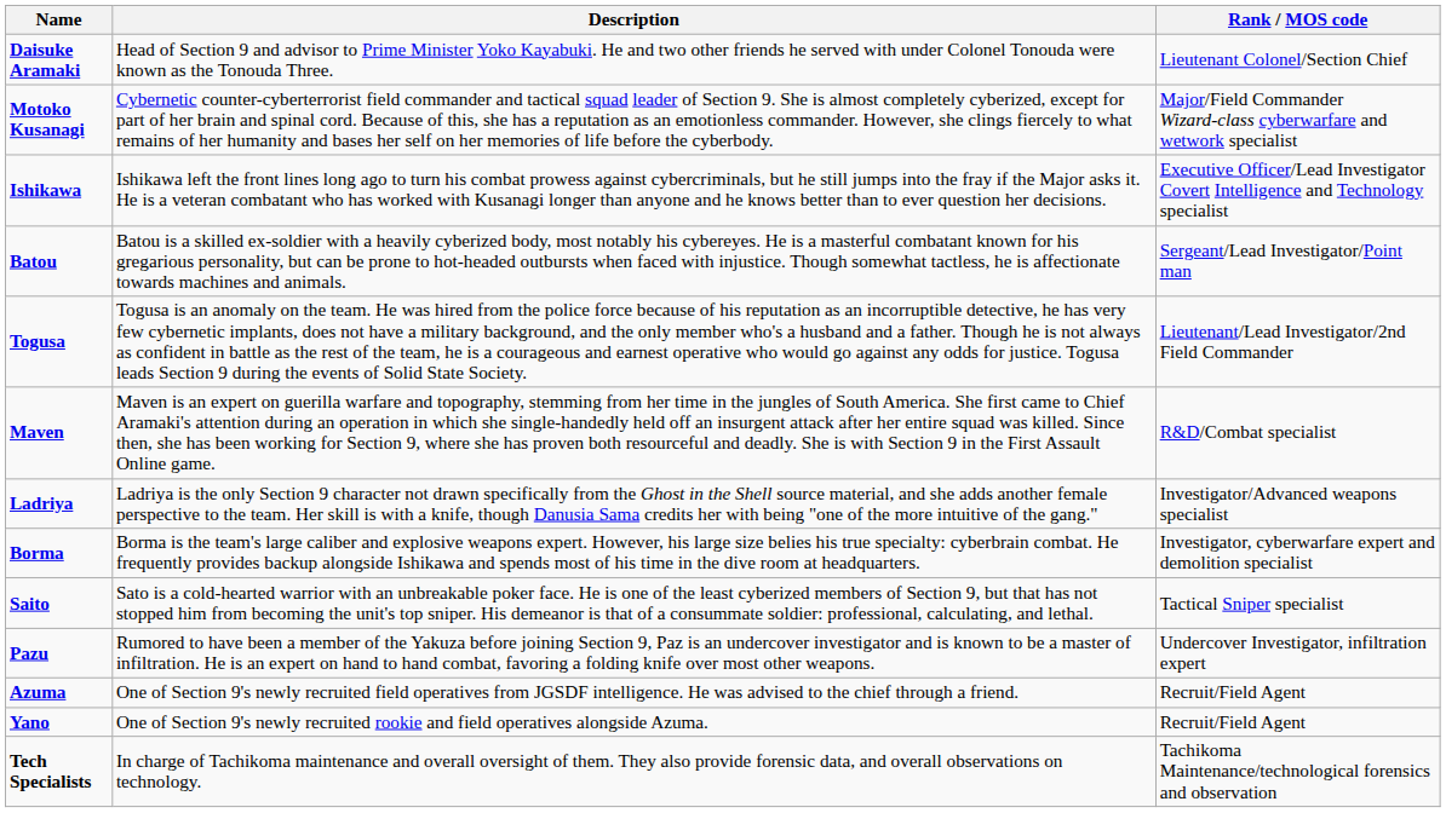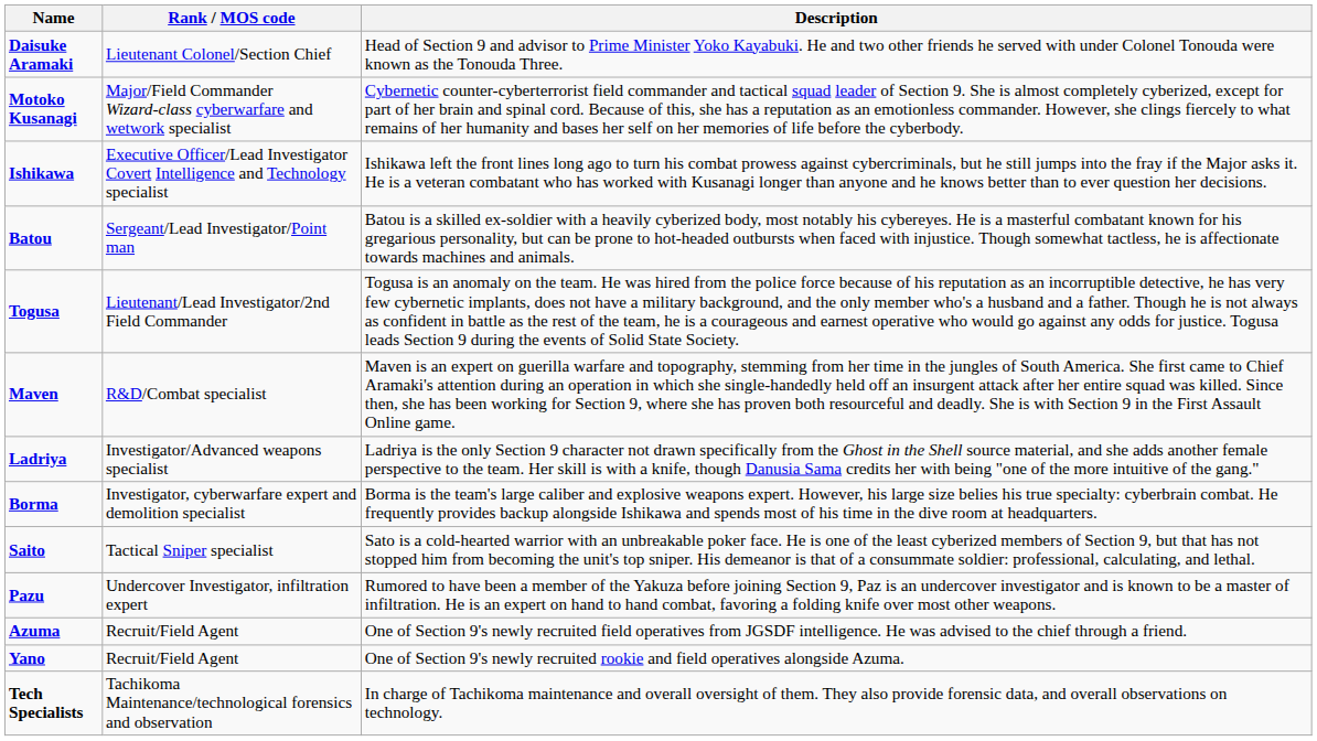columns swapped: Rank / MOS code <-> Description
